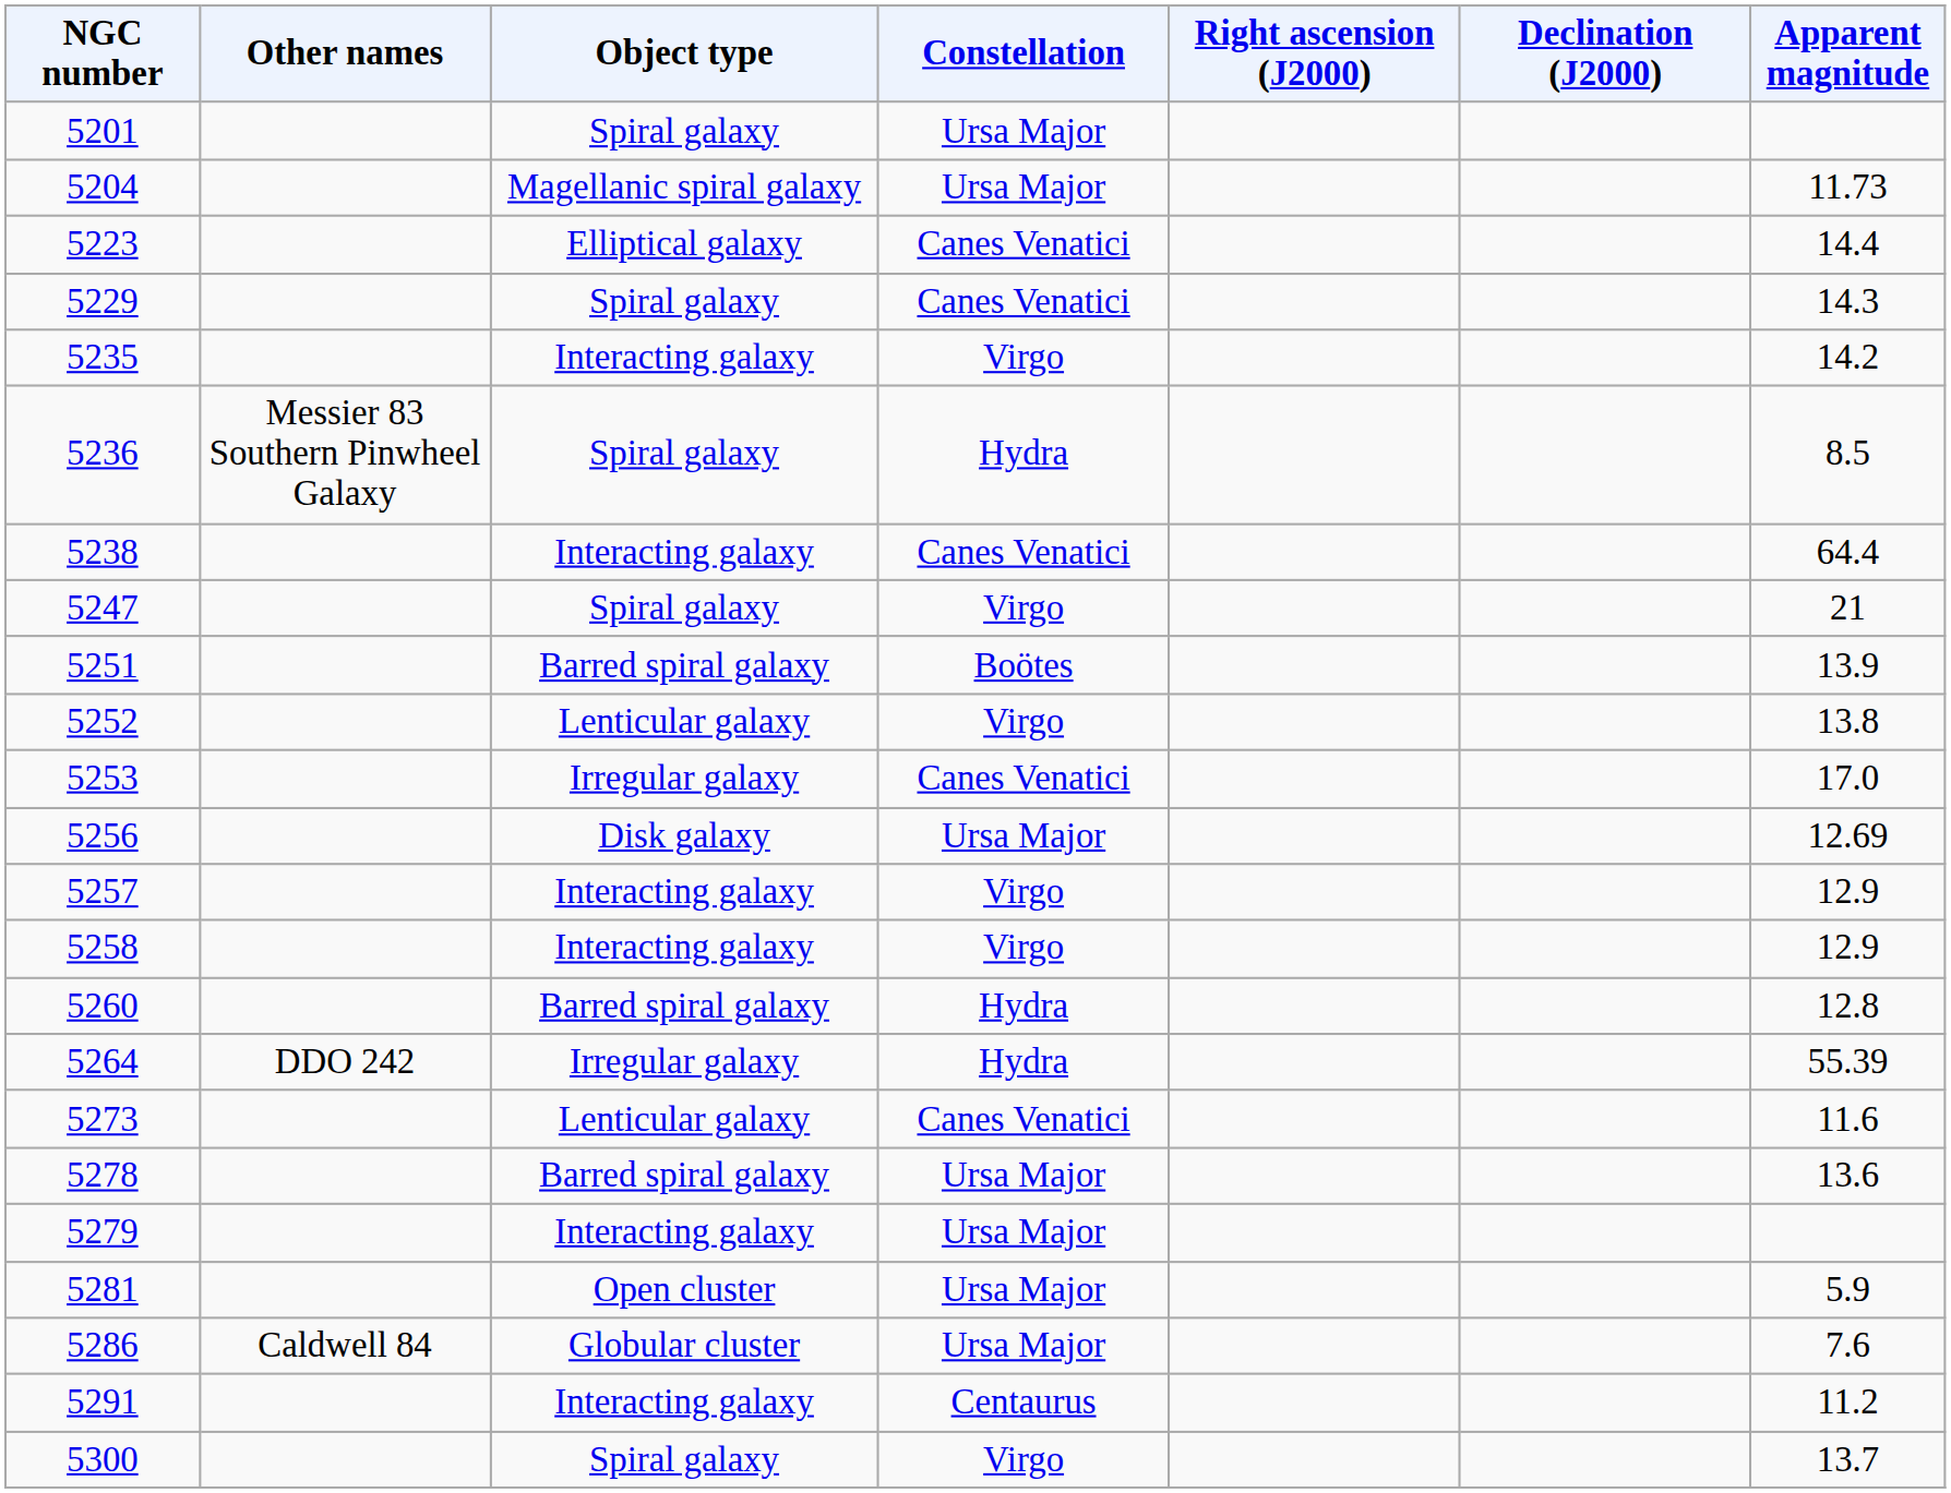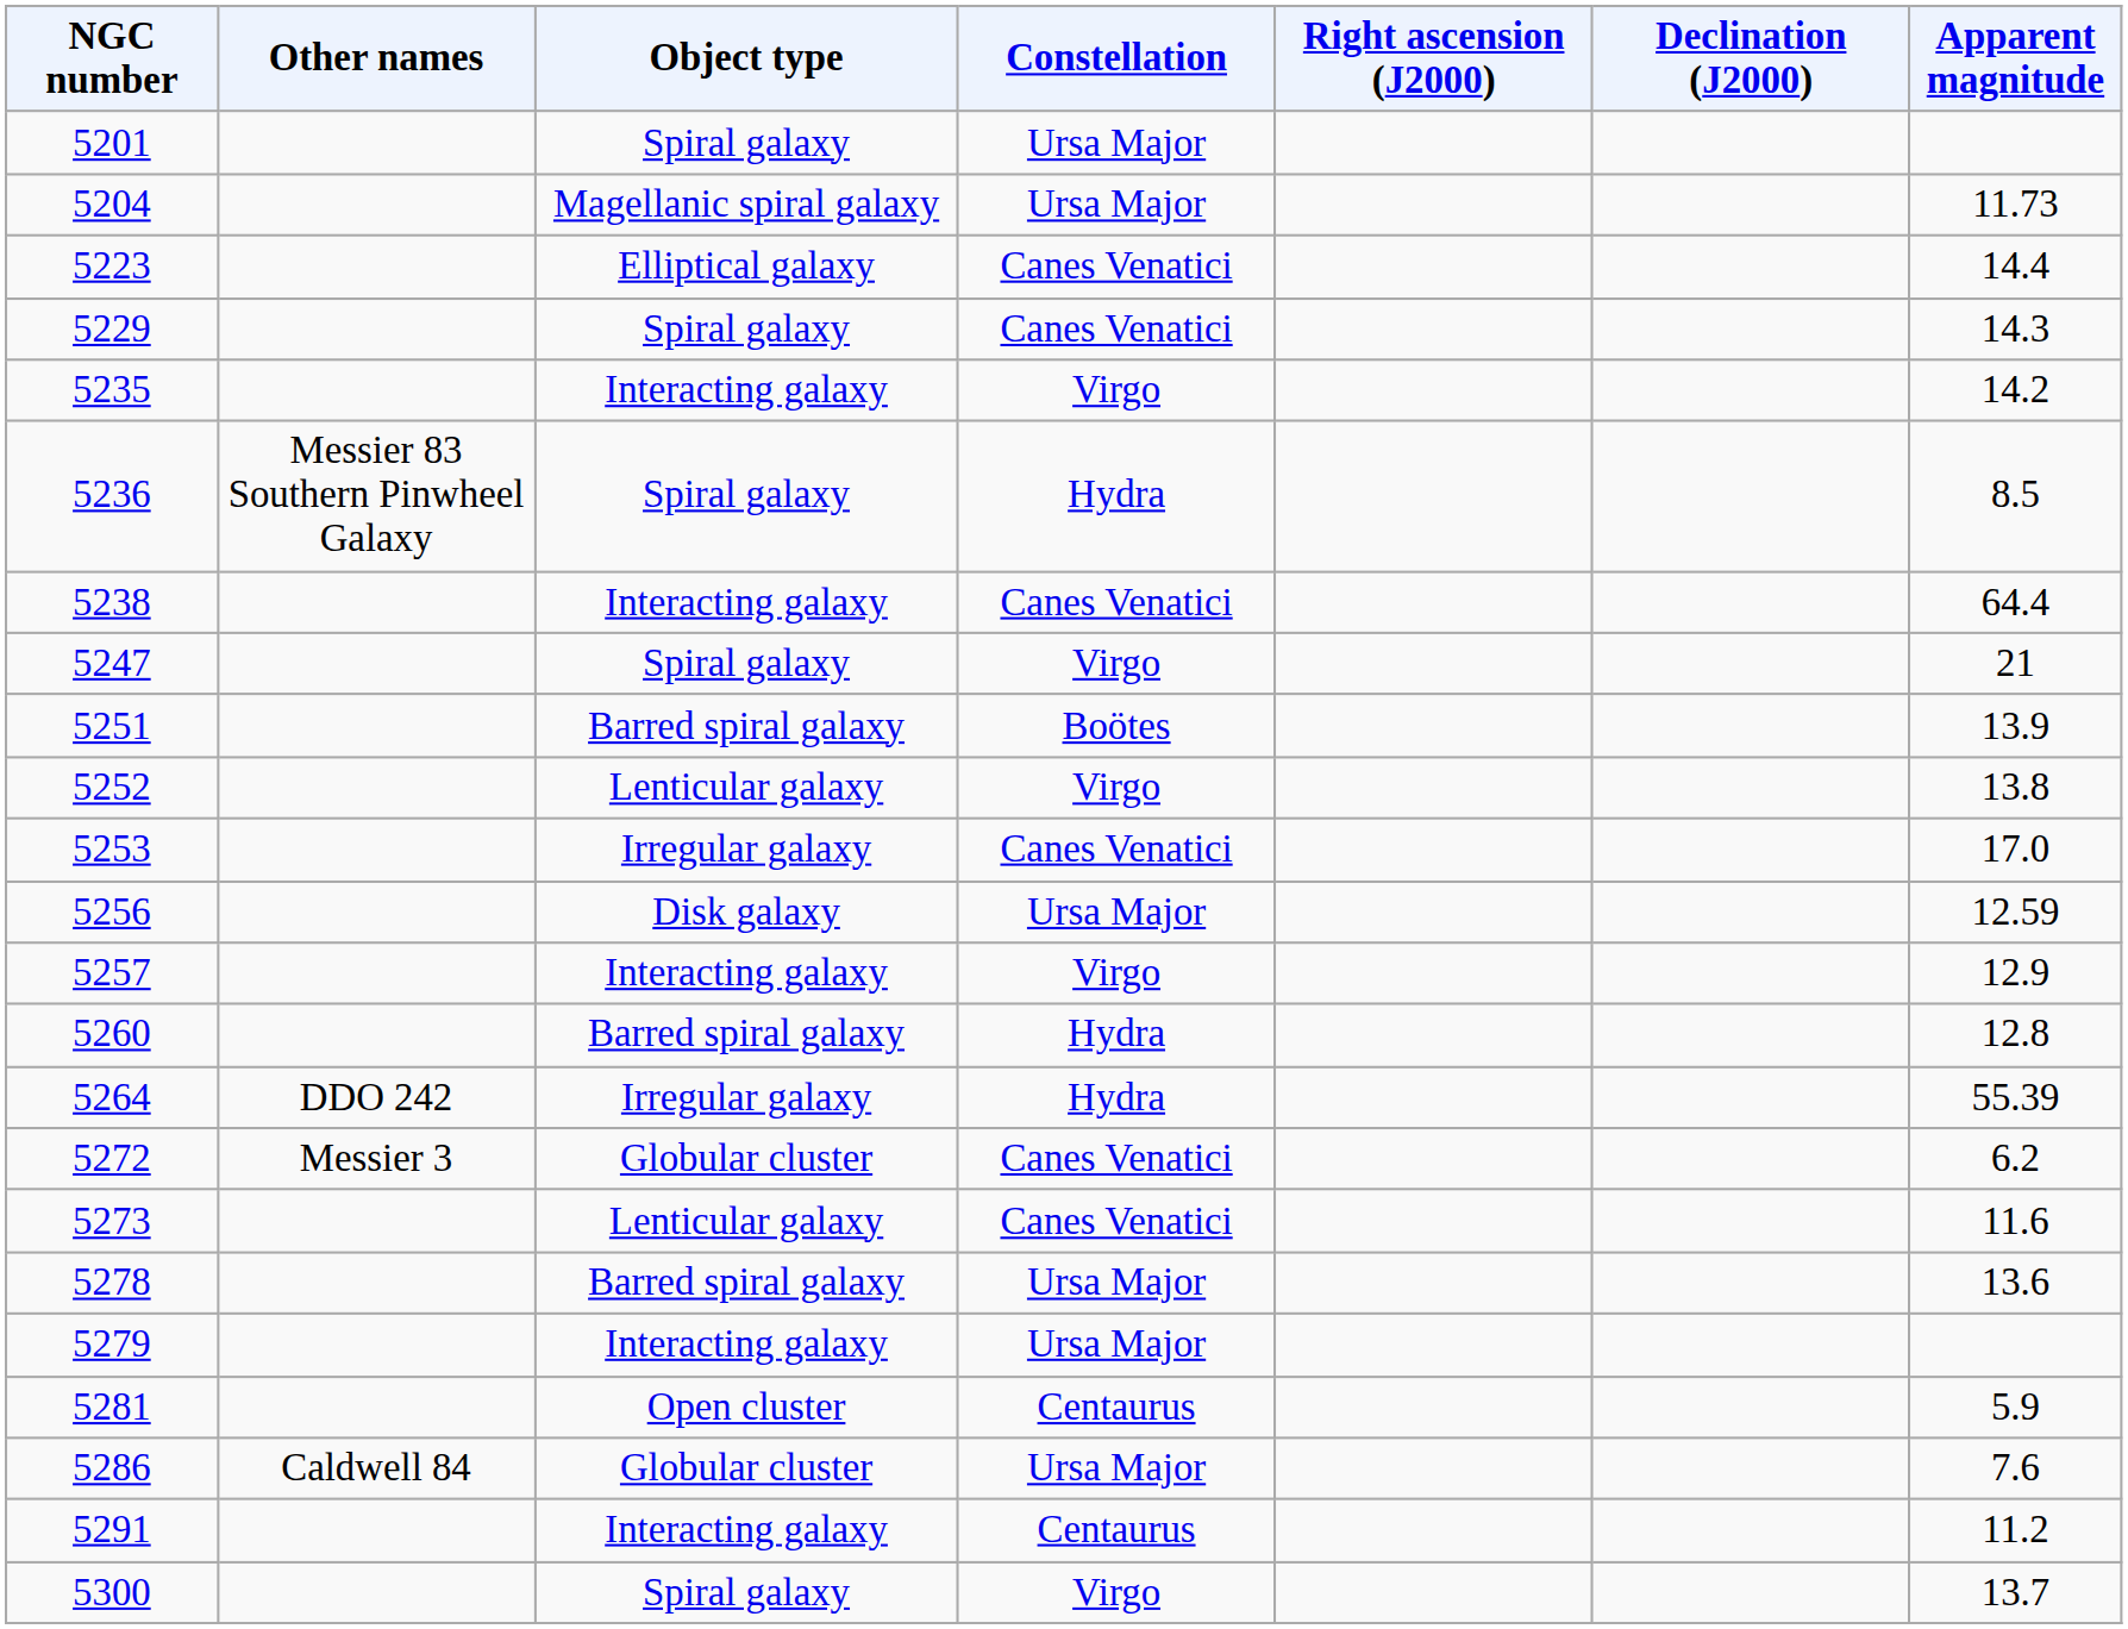5256 | Apparent magnitude: 12.69 -> 12.59
- row: 5258 | Interacting galaxy | Virgo | 12.9
+ row: 5272 | Messier 3 | Globular cluster | Canes Venatici | 6.2
5281 | Constellation: Ursa Major -> Centaurus
